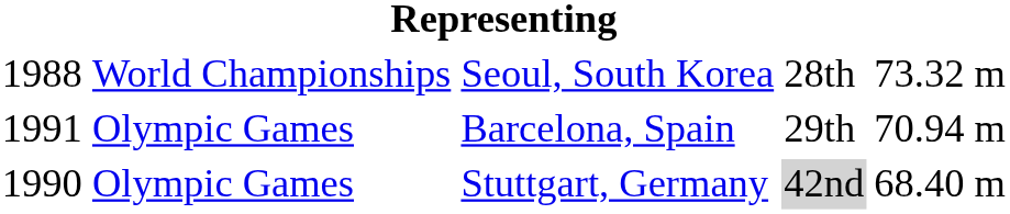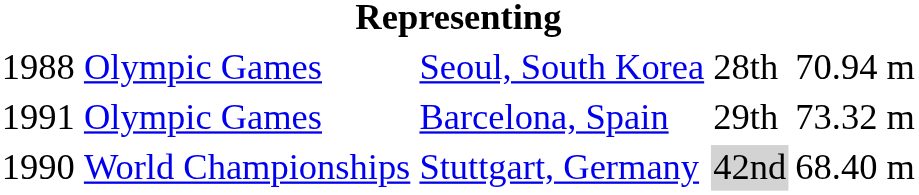Seoul, South Korea | column 2: World Championships -> Olympic Games
Seoul, South Korea | column 5: 73.32 m -> 70.94 m
Barcelona, Spain | column 5: 70.94 m -> 73.32 m
Stuttgart, Germany | column 2: Olympic Games -> World Championships
